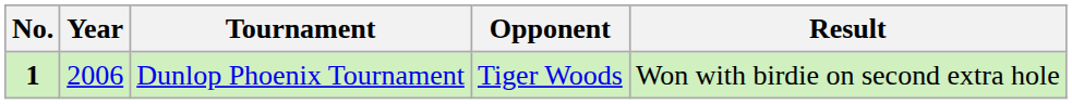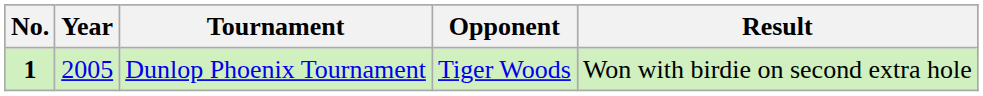Dunlop Phoenix Tournament | Year: 2006 -> 2005
